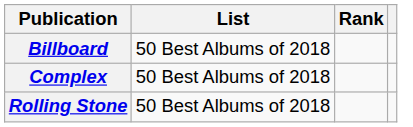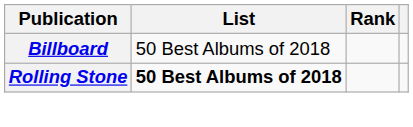- row: Complex | 50 Best Albums of 2018
Rolling Stone | List: normal -> bold
